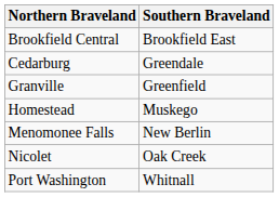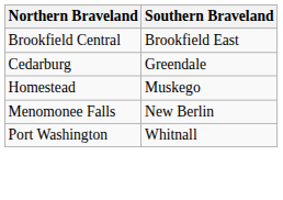- row: Granville | Greenfield
- row: Nicolet | Oak Creek
